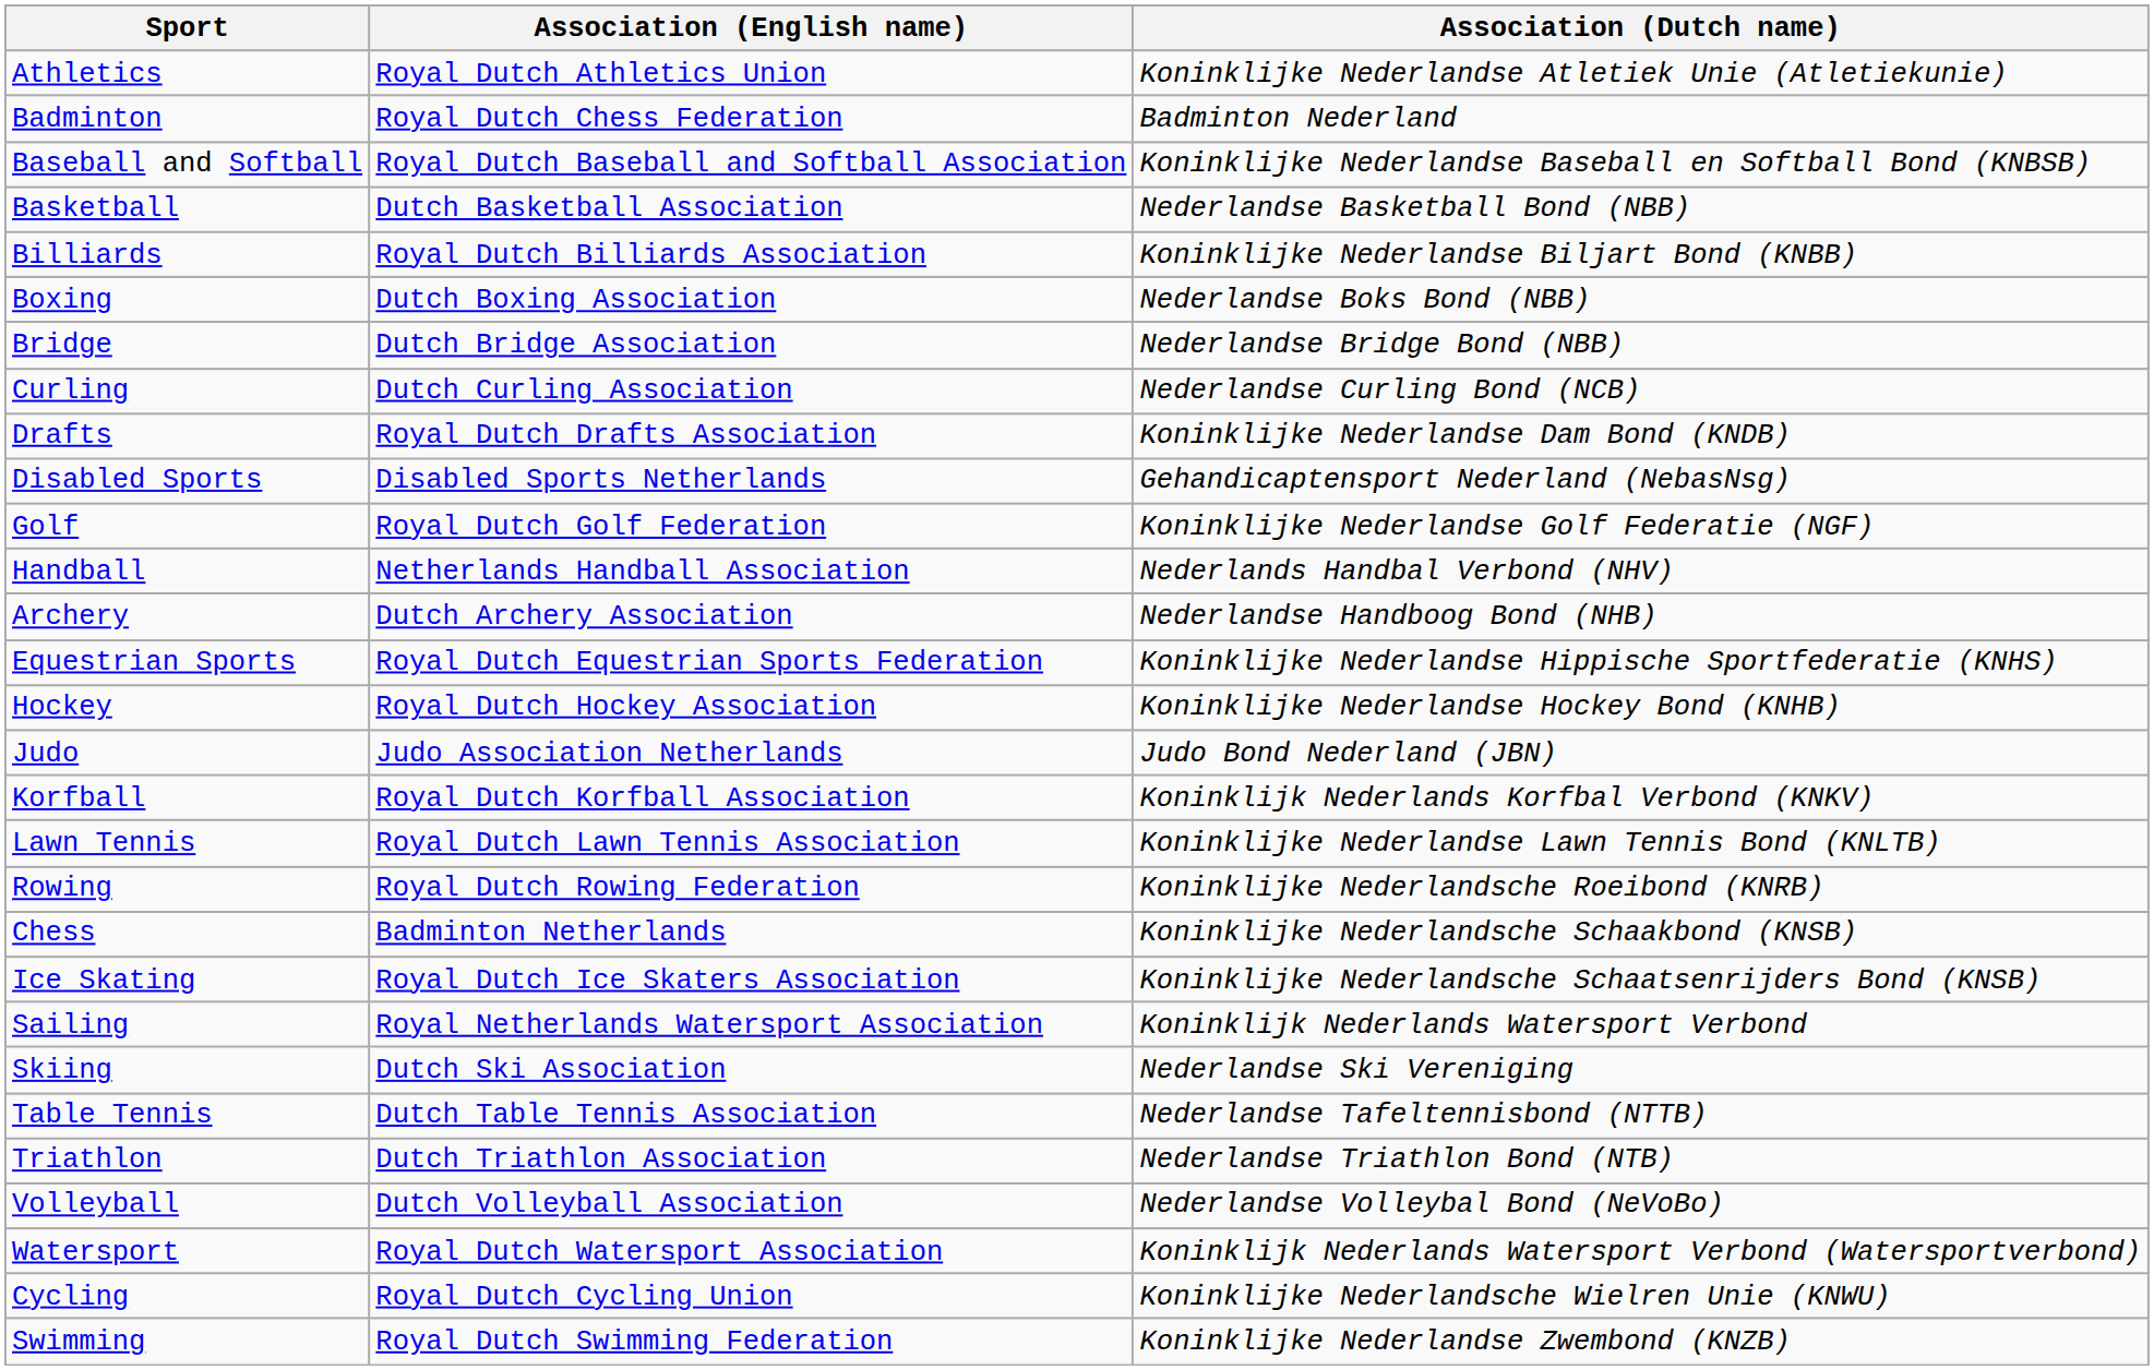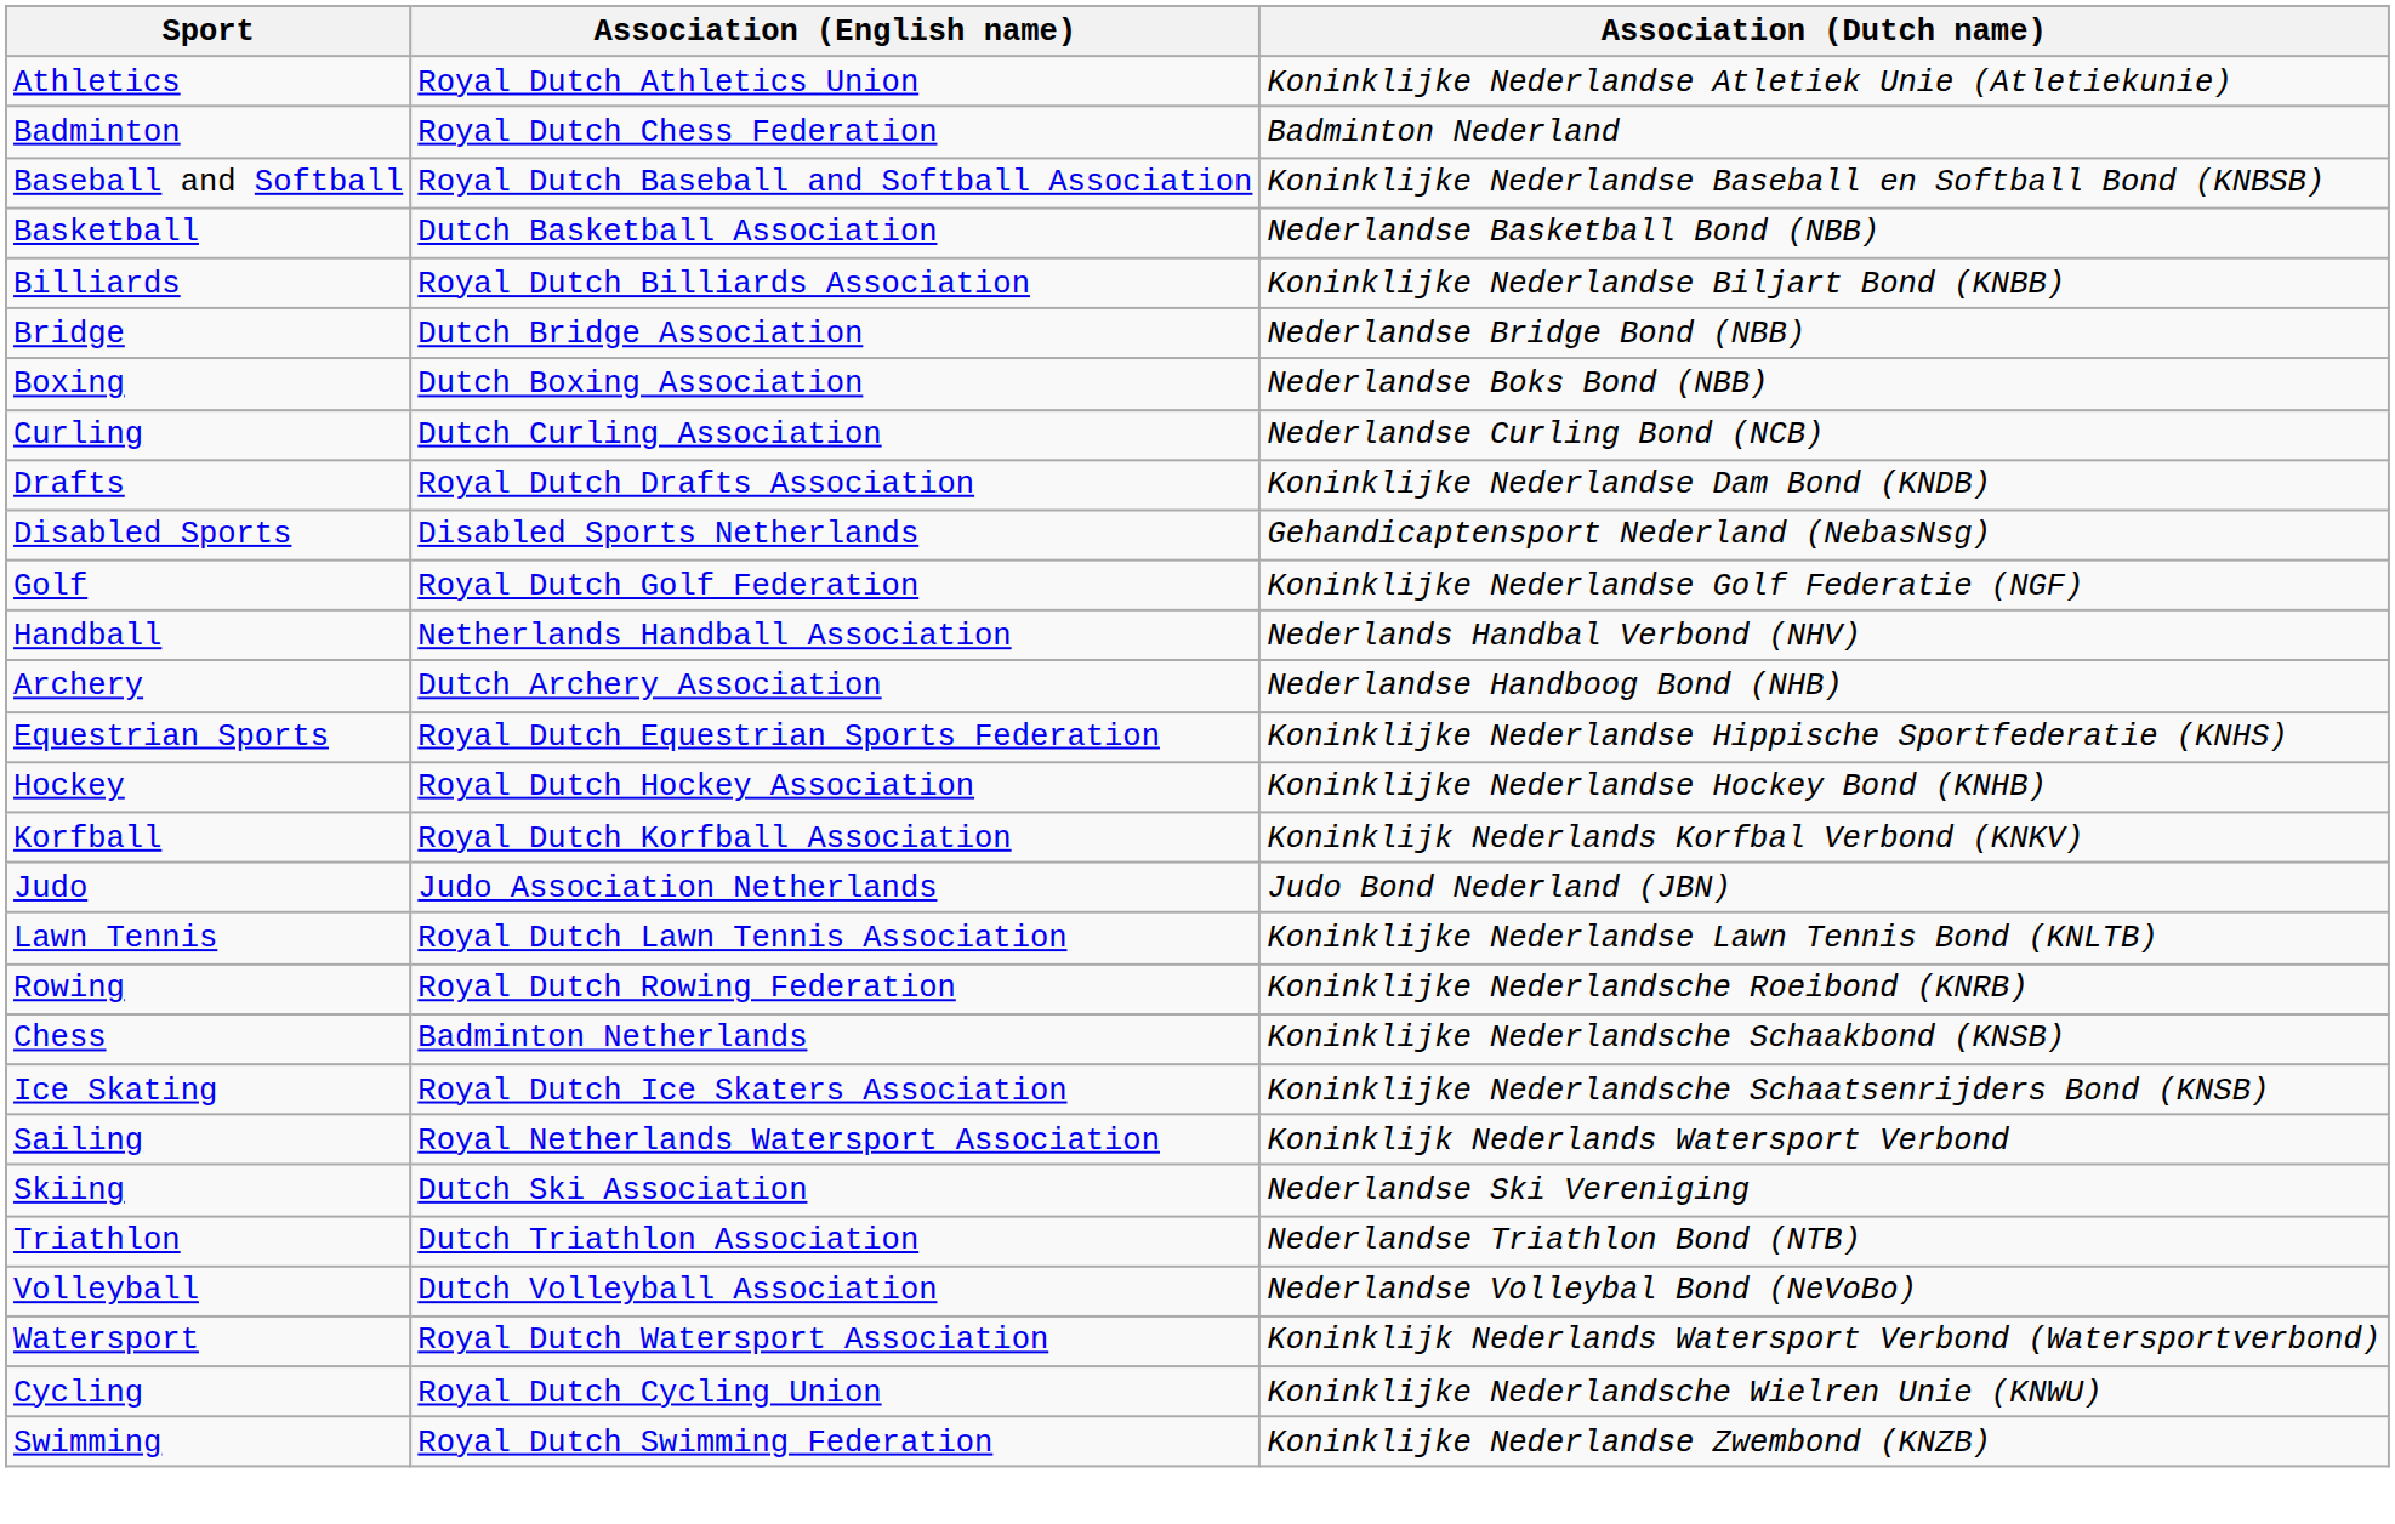rows swapped: Boxing <-> Bridge
rows swapped: Judo <-> Korfball
- row: Table Tennis | Dutch Table Tennis Association | Nederlandse Tafeltennisbond (NTTB)
